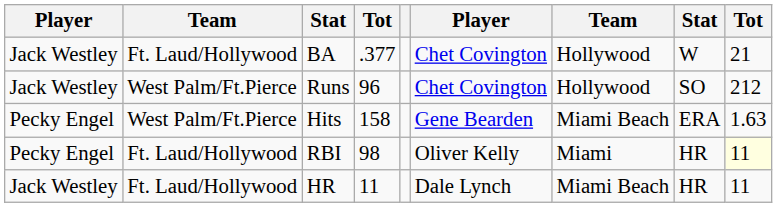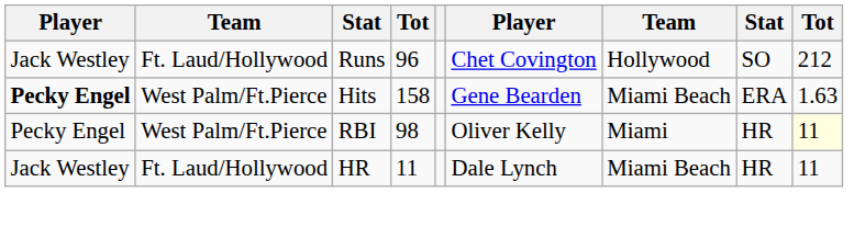- row: Jack Westley | Ft. Laud/Hollywood | BA | .377 | Chet Covington | Hollywood | W | 21
Runs | column 2: West Palm/Ft.Pierce -> Ft. Laud/Hollywood
Hits | column 1: normal -> bold
RBI | column 2: Ft. Laud/Hollywood -> West Palm/Ft.Pierce
